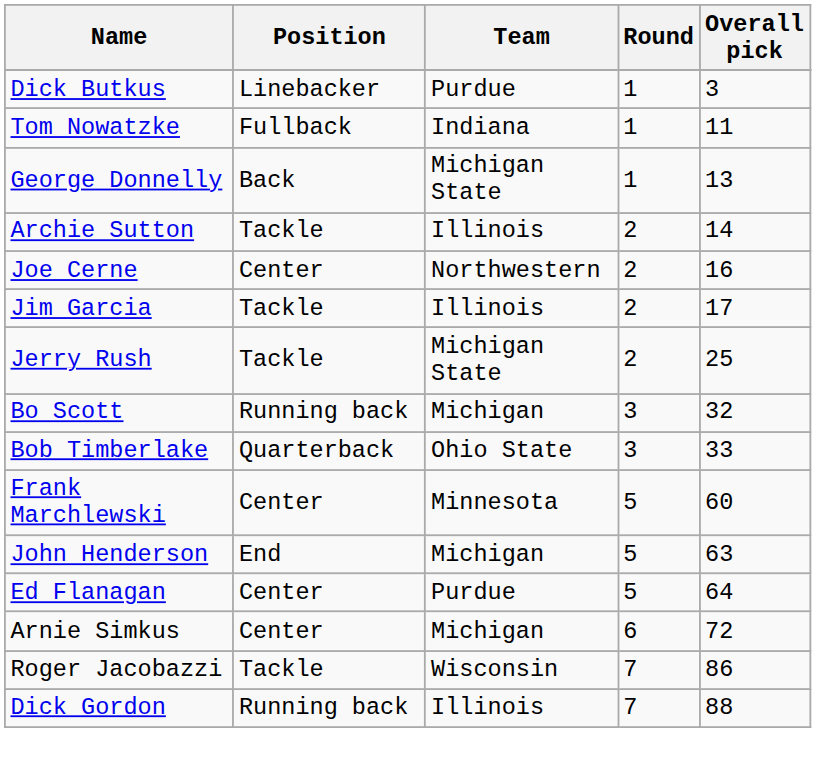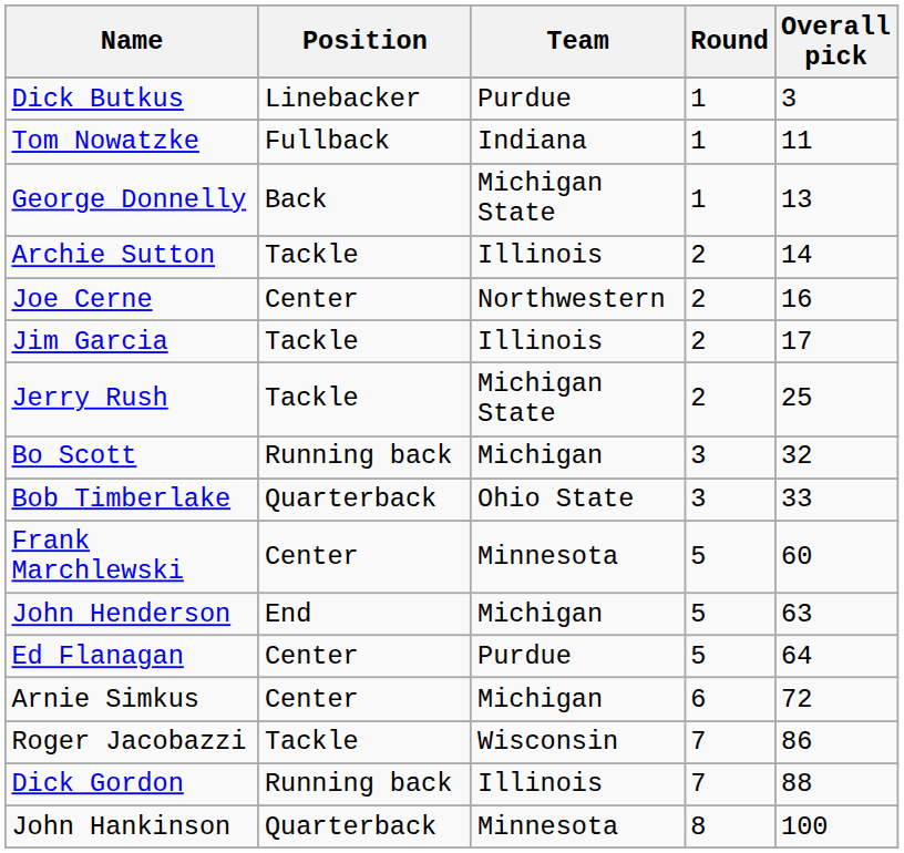+ row: John Hankinson | Quarterback | Minnesota | 8 | 100
